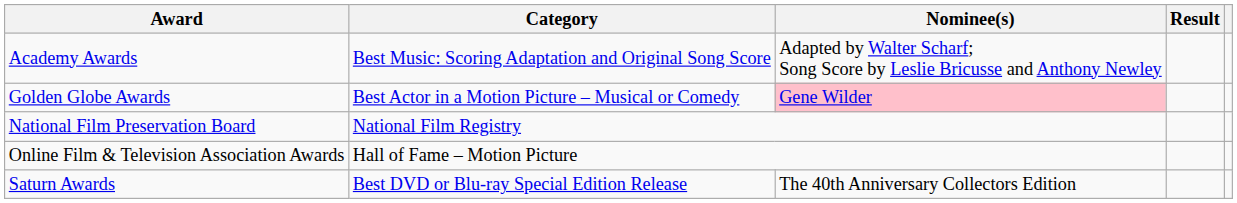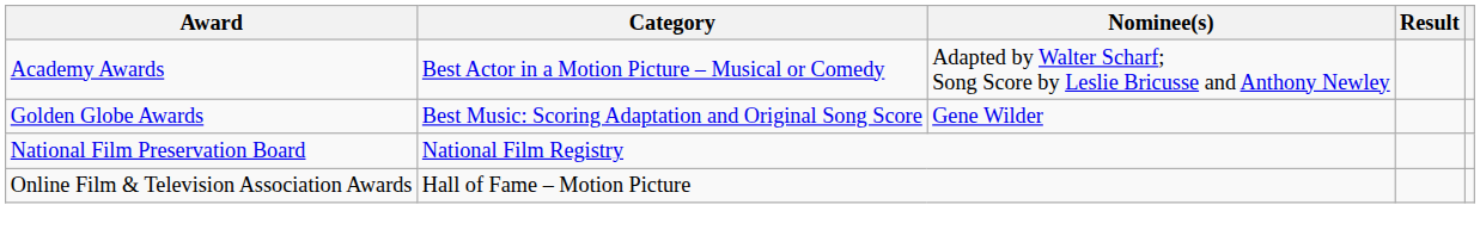Academy Awards | Category: Best Music: Scoring Adaptation and Original Song Score -> Best Actor in a Motion Picture – Musical or Comedy
Golden Globe Awards | Category: Best Actor in a Motion Picture – Musical or Comedy -> Best Music: Scoring Adaptation and Original Song Score
Golden Globe Awards | Nominee(s): pink background -> no background
- row: Saturn Awards | Best DVD or Blu-ray Special Edition Release | The 40th Anniversary Collectors Edition
